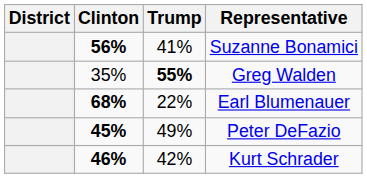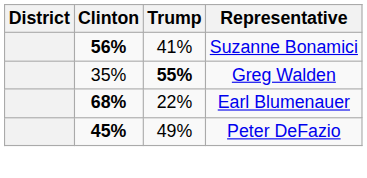- row: 46% | 42% | Kurt Schrader
